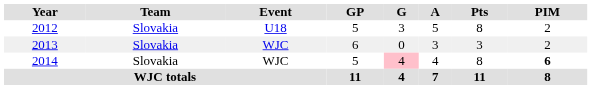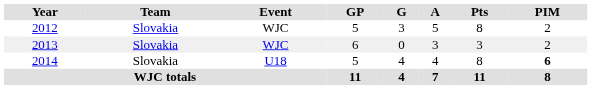2012 | Event: U18 -> WJC
2014 | Event: WJC -> U18
2014 | G: pink background -> no background
